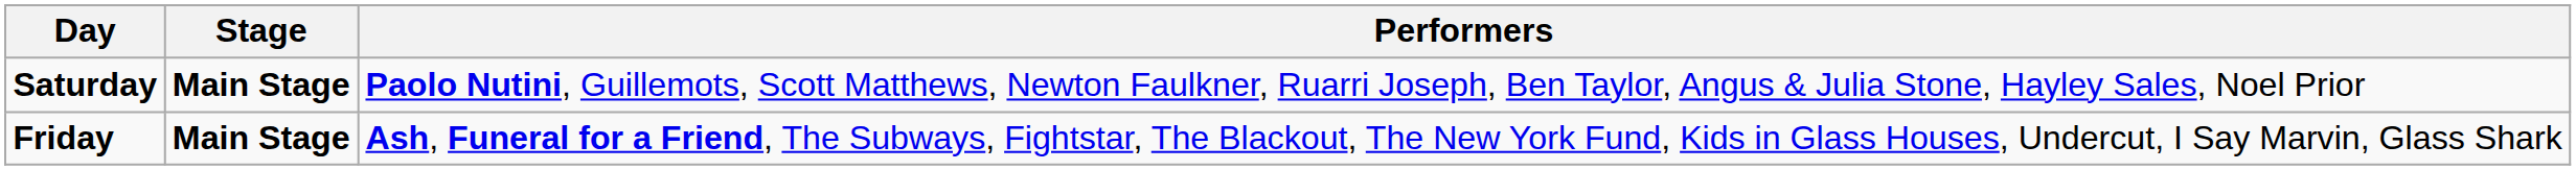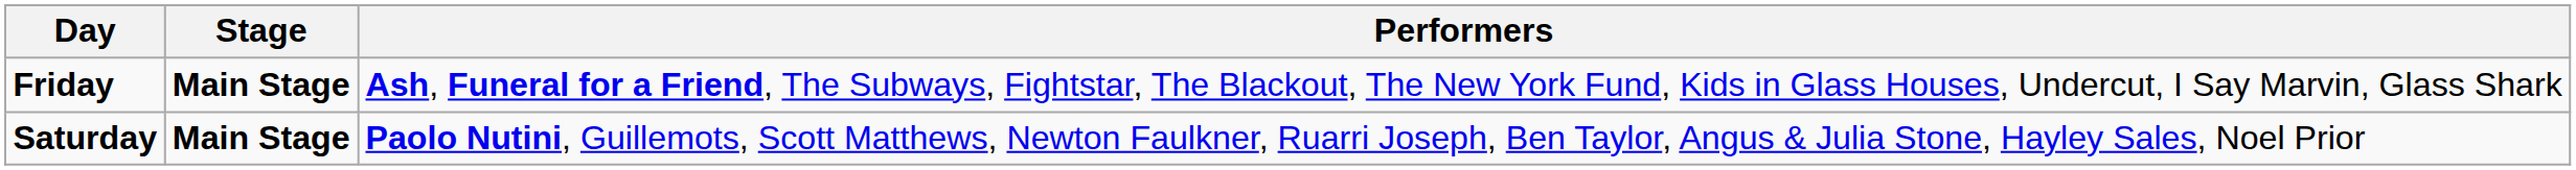rows swapped: Friday <-> Saturday
